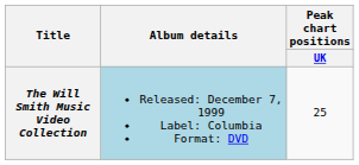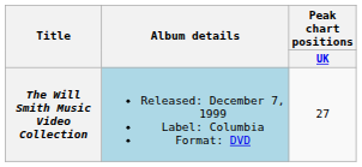The Will Smith Music Video Collection | Peak chart positions / UK: 25 -> 27
